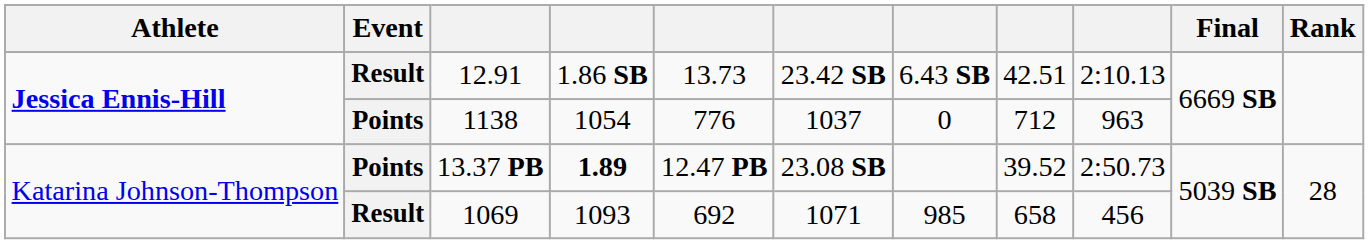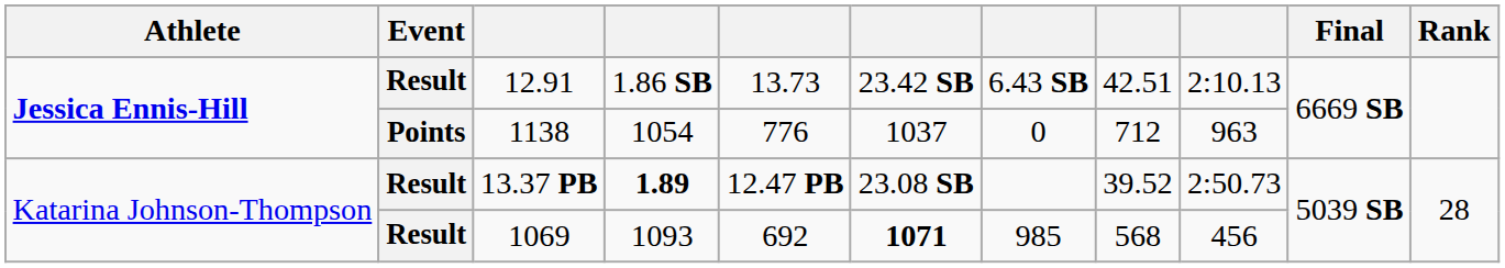13.37 PB | Event: Points -> Result
1069 | column 6: normal -> bold
1069 | column 8: 658 -> 568
